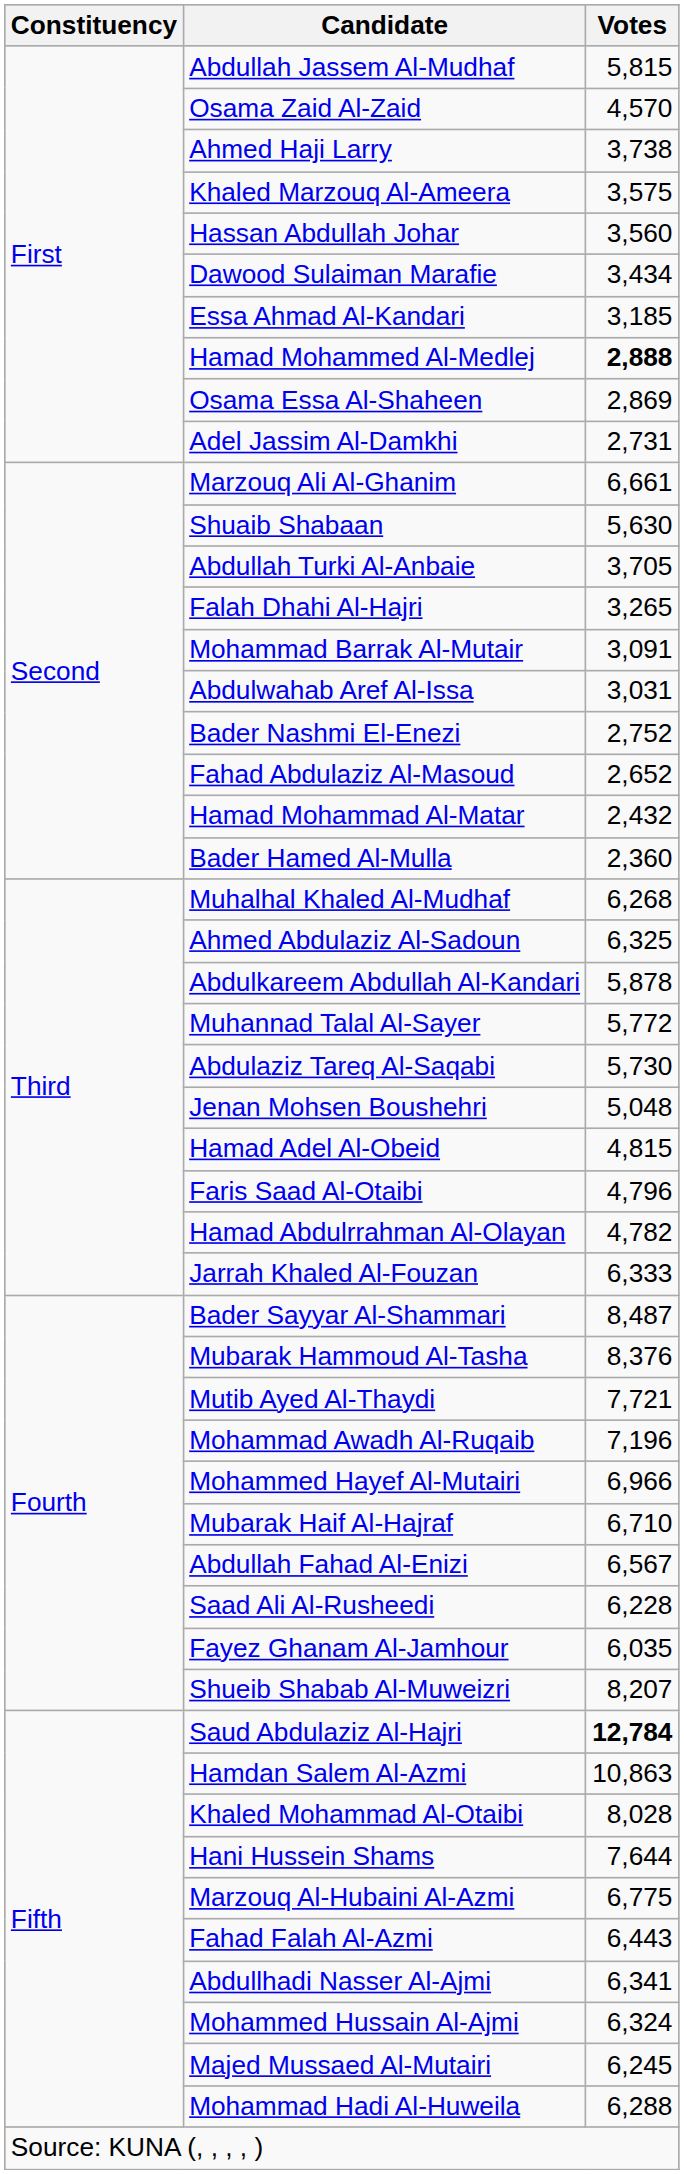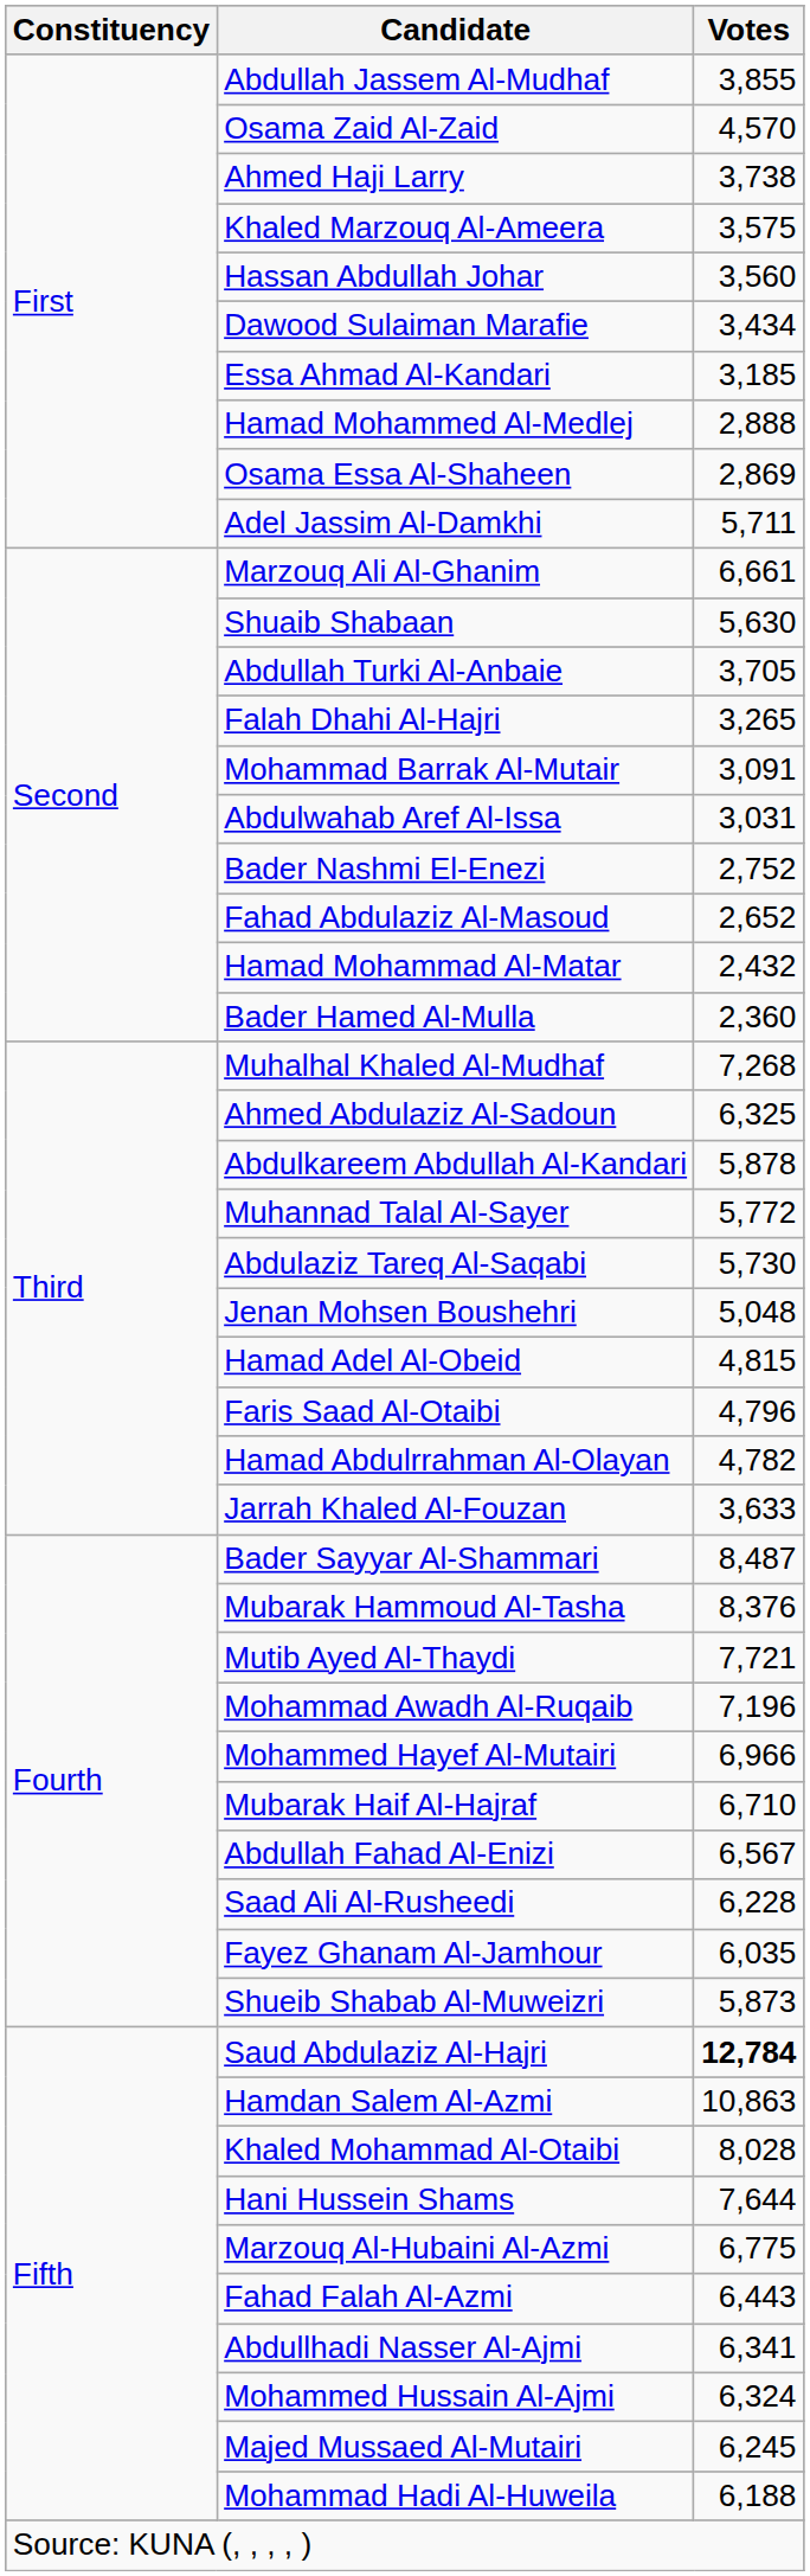Abdullah Jassem Al-Mudhaf | Votes: 5,815 -> 3,855
Hamad Mohammed Al-Medlej | Votes: bold -> normal
Adel Jassim Al-Damkhi | Votes: 2,731 -> 5,711
Muhalhal Khaled Al-Mudhaf | Votes: 6,268 -> 7,268
Jarrah Khaled Al-Fouzan | Votes: 6,333 -> 3,633
Shueib Shabab Al-Muweizri | Votes: 8,207 -> 5,873
Mohammad Hadi Al-Huweila | Votes: 6,288 -> 6,188
